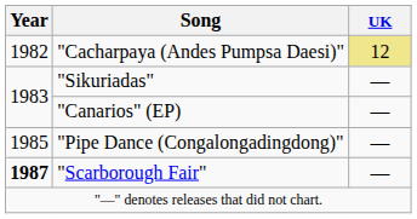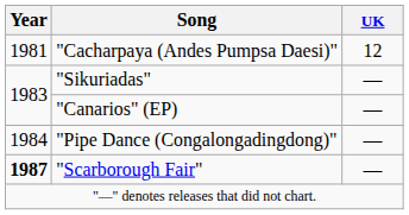"Cacharpaya (Andes Pumpsa Daesi)" | Year: 1982 -> 1981
"Cacharpaya (Andes Pumpsa Daesi)" | UK: khaki background -> no background
"Pipe Dance (Congalongadingdong)" | Year: 1985 -> 1984
